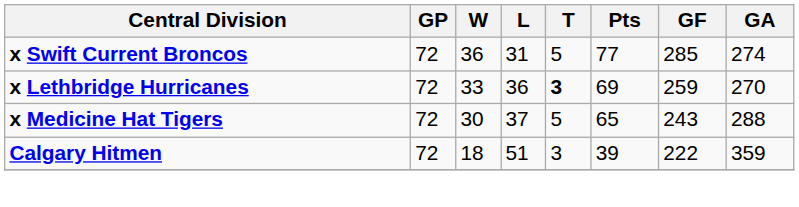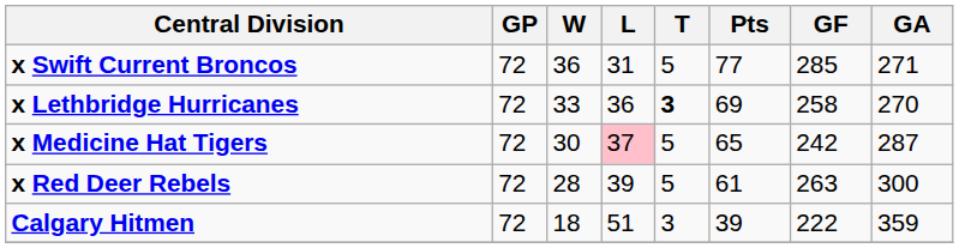x Swift Current Broncos | GA: 274 -> 271
x Lethbridge Hurricanes | GF: 259 -> 258
x Medicine Hat Tigers | L: no background -> pink background
x Medicine Hat Tigers | GF: 243 -> 242
x Medicine Hat Tigers | GA: 288 -> 287
+ row: x Red Deer Rebels | 72 | 28 | 39 | 5 | 61 | 263 | 300
